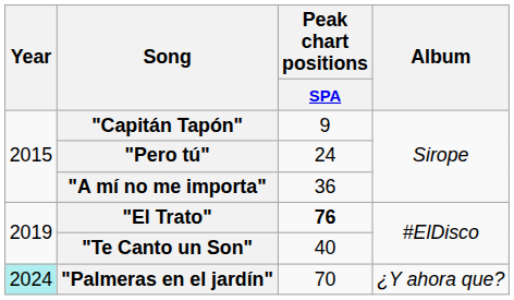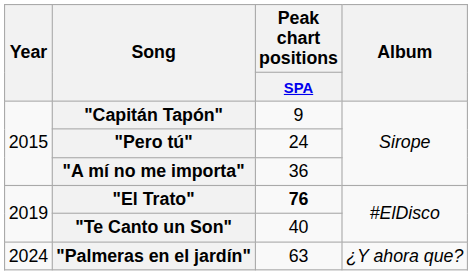"Palmeras en el jardín" | Year: paleturquoise background -> no background
"Palmeras en el jardín" | Peak chart positions / SPA: 70 -> 63
